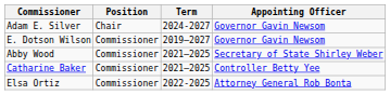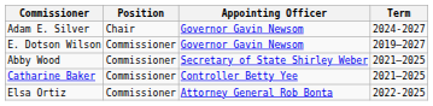columns swapped: Term <-> Appointing Officer
